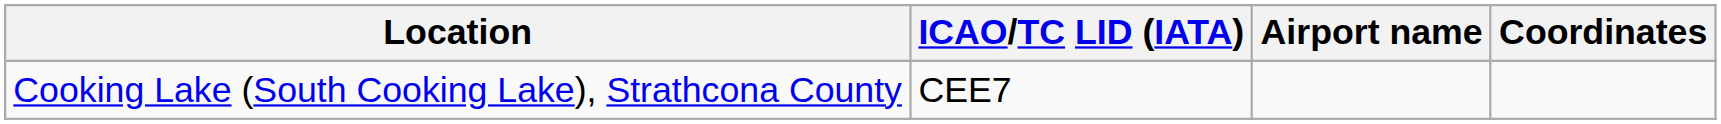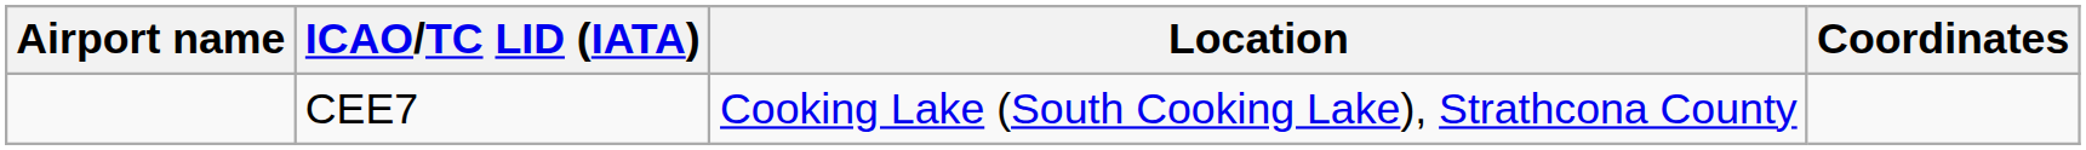columns swapped: Airport name <-> Location
